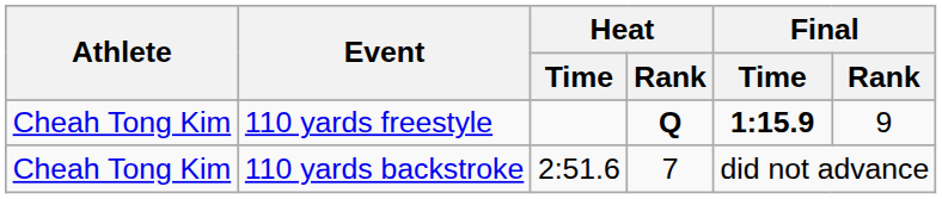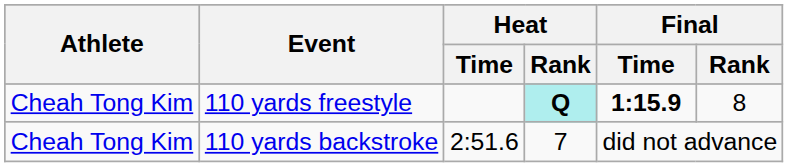110 yards freestyle | Heat / Rank: no background -> paleturquoise background
110 yards freestyle | Final / Rank: 9 -> 8
